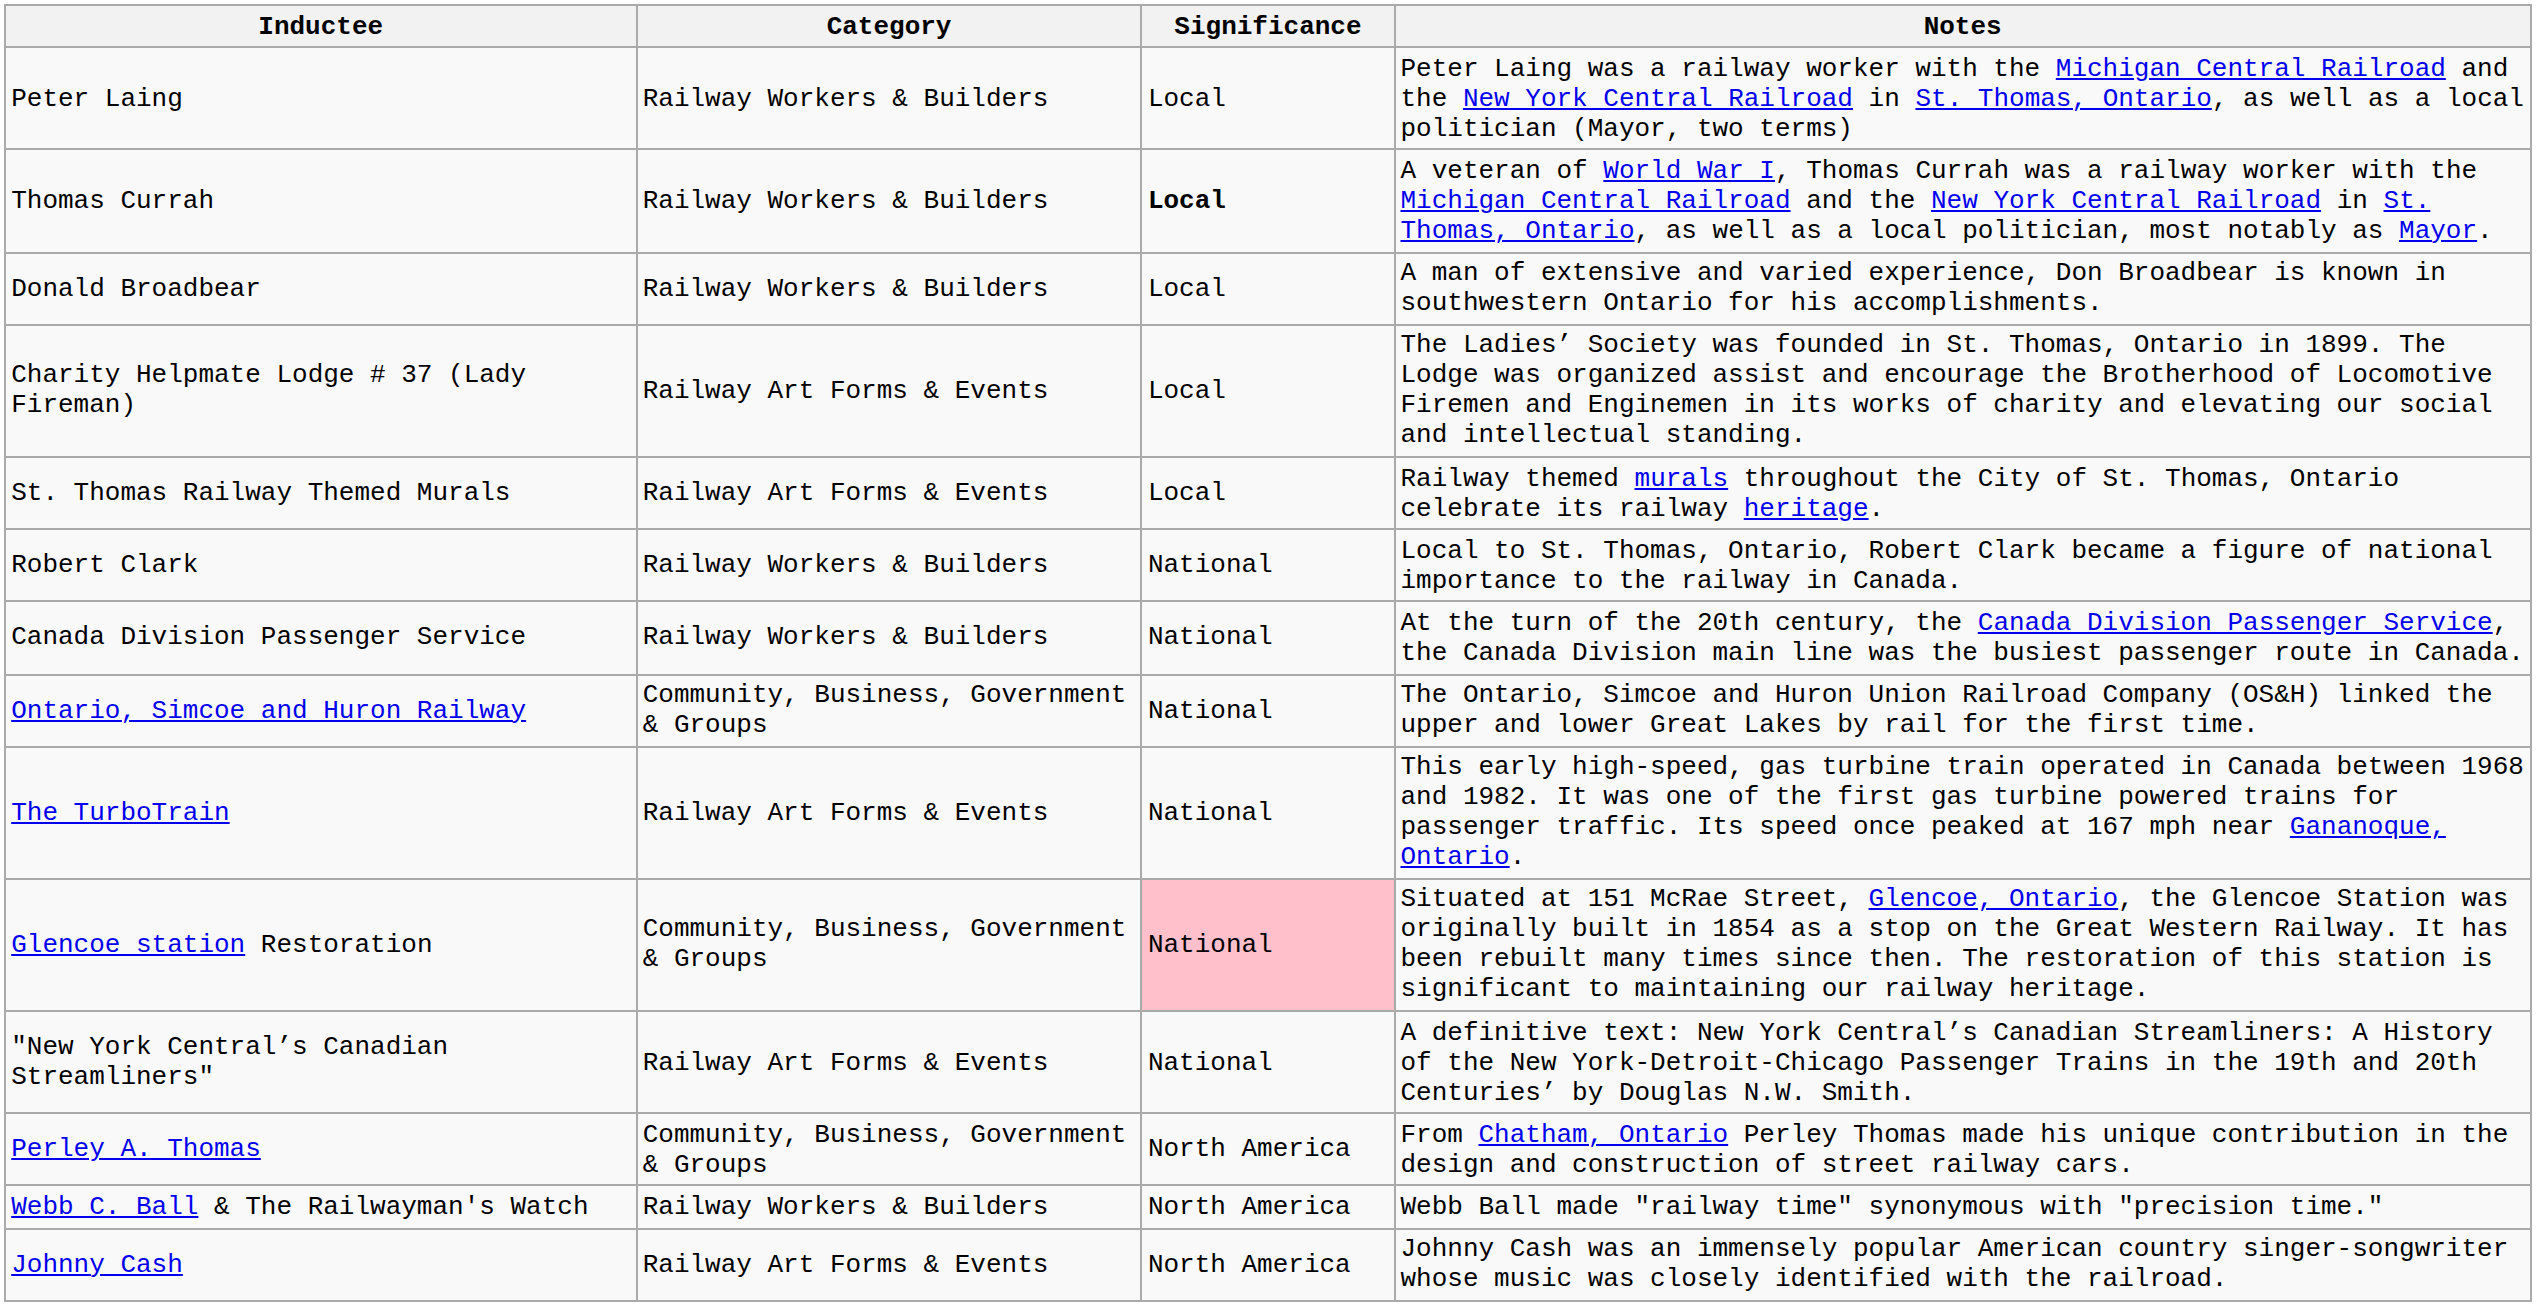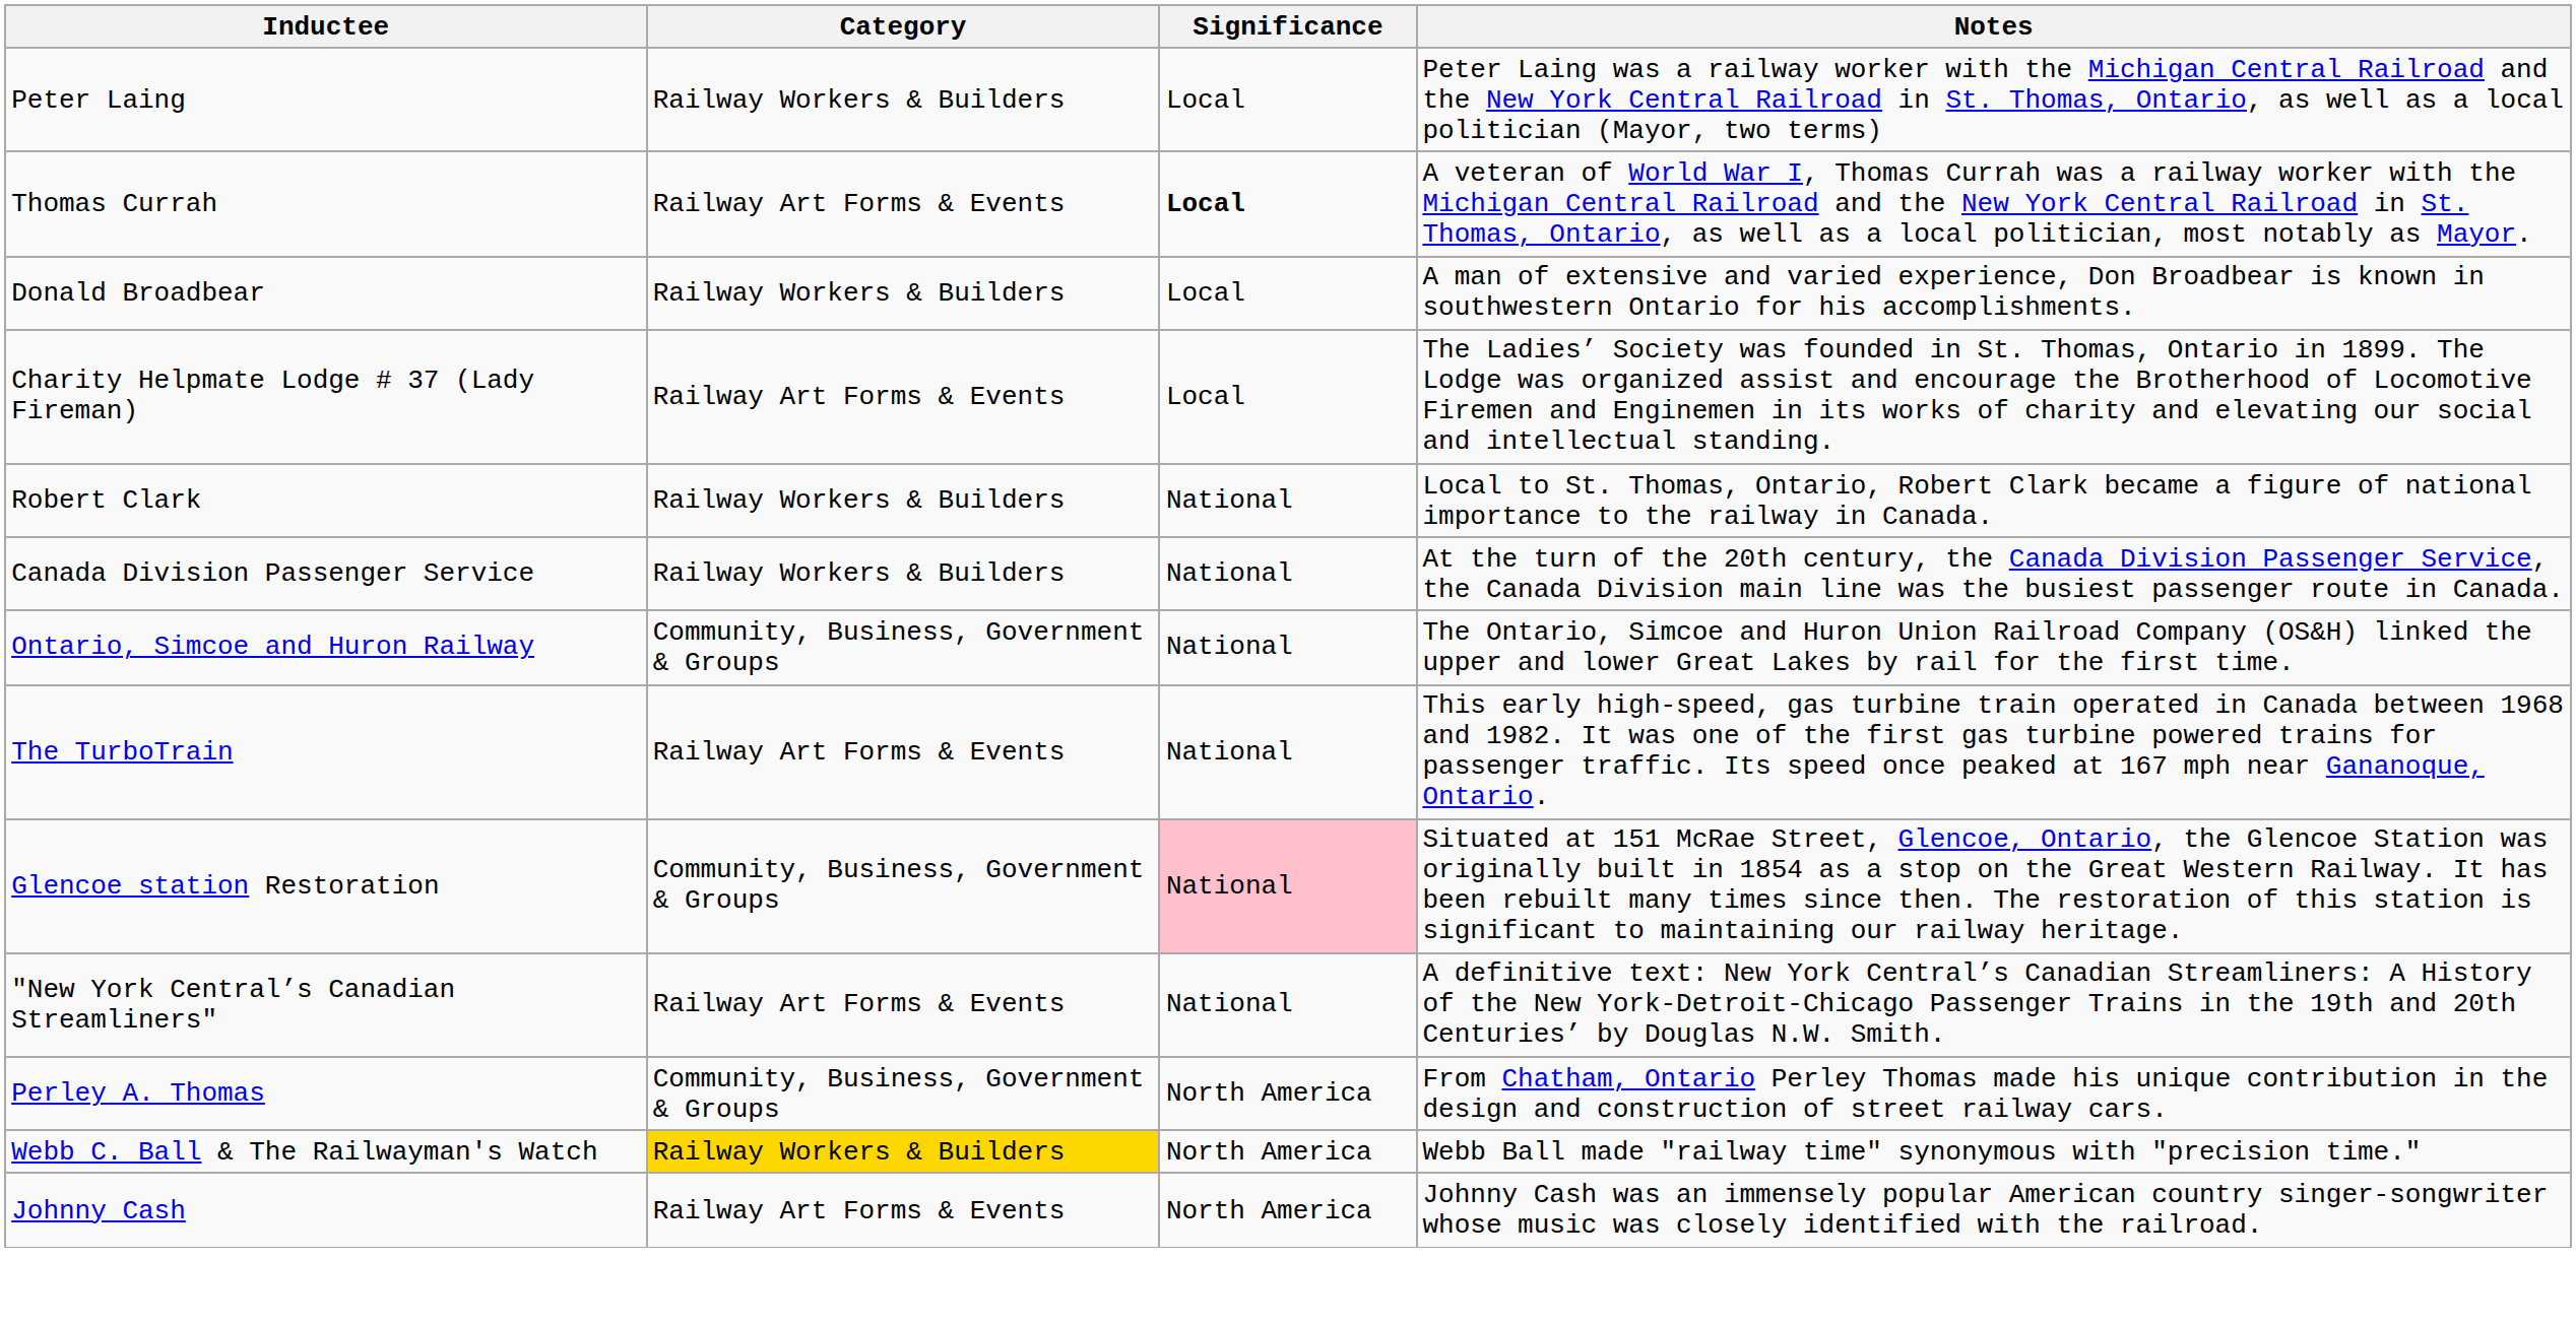Thomas Currah | Category: Railway Workers & Builders -> Railway Art Forms & Events
- row: St. Thomas Railway Themed Murals | Railway Art Forms & Events | Local | Railway themed murals throughout the City of St. Thomas, Ontario celebrate its railway heritage.
Webb C. Ball & The Railwayman's Watch | Category: no background -> gold background
